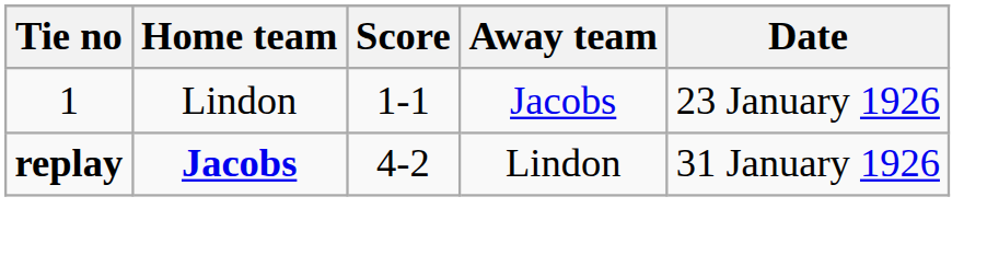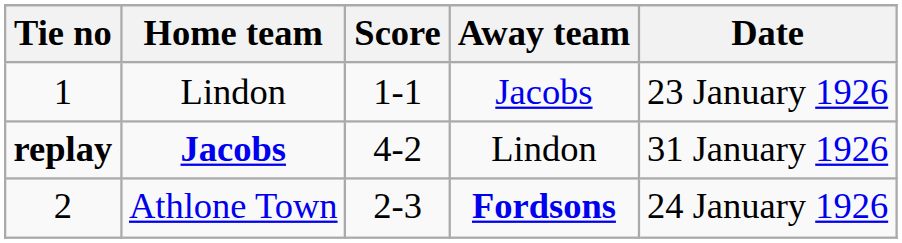+ row: 2 | Athlone Town | 2-3 | Fordsons | 24 January 1926
